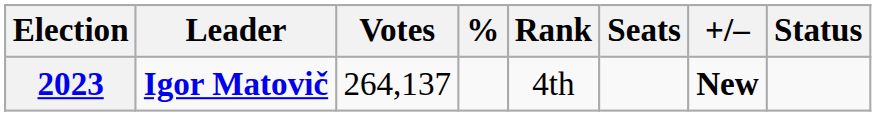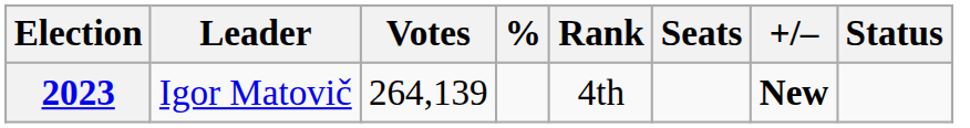2023 | Leader: bold -> normal
2023 | Votes: 264,137 -> 264,139
